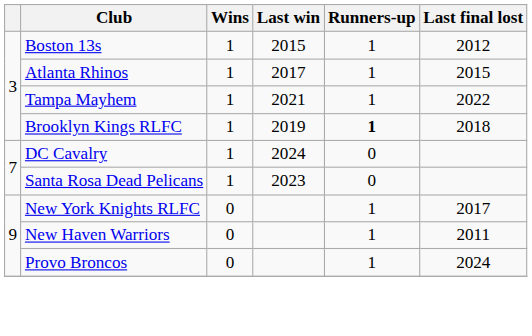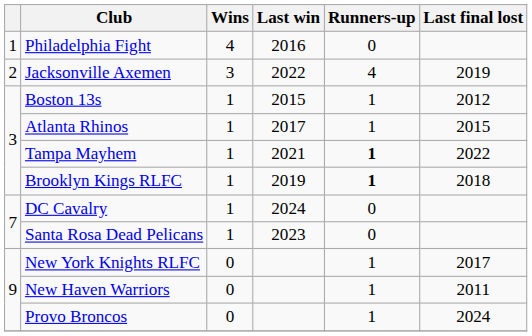+ row: 1 | Philadelphia Fight | 4 | 2016 | 0
+ row: 2 | Jacksonville Axemen | 3 | 2022 | 4 | 2019
Tampa Mayhem | Runners-up: normal -> bold
